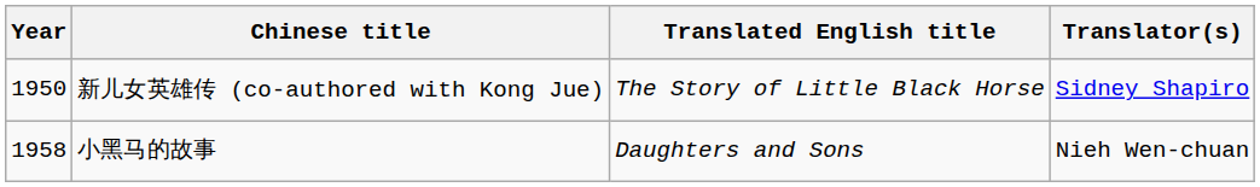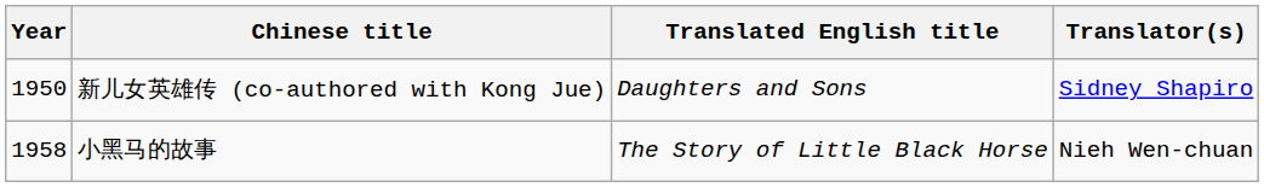新儿女英雄传 (co-authored with Kong Jue) | Translated English title: The Story of Little Black Horse -> Daughters and Sons
小黑马的故事 | Translated English title: Daughters and Sons -> The Story of Little Black Horse
